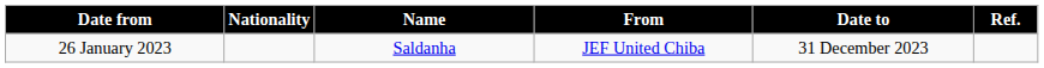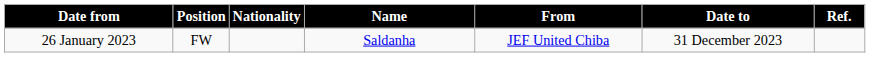+ column: Position | FW
